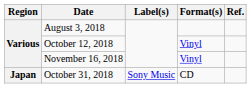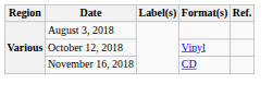November 16, 2018 | Format(s): Vinyl -> CD
- row: Japan | October 31, 2018 | Sony Music | CD
